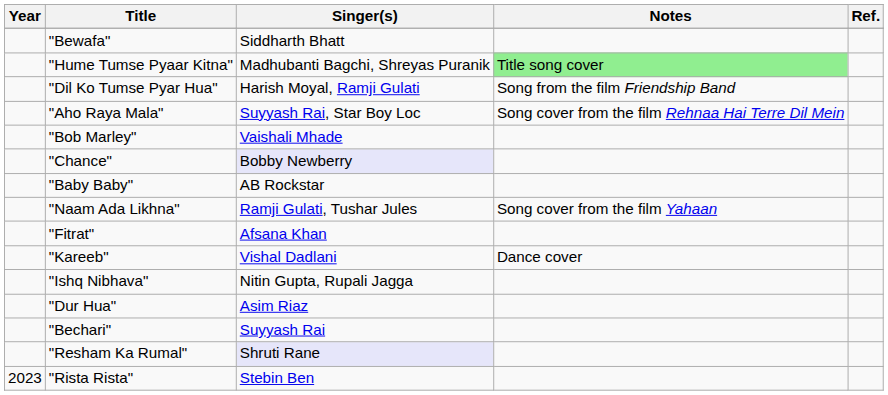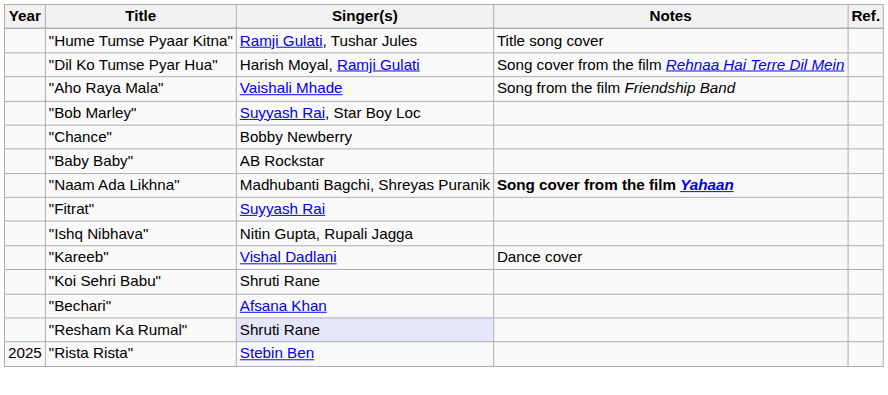- row: "Bewafa" | Siddharth Bhatt
"Hume Tumse Pyaar Kitna" | Singer(s): Madhubanti Bagchi, Shreyas Puranik -> Ramji Gulati, Tushar Jules
"Hume Tumse Pyaar Kitna" | Notes: lightgreen background -> no background
"Dil Ko Tumse Pyar Hua" | Notes: Song from the film Friendship Band -> Song cover from the film Rehnaa Hai Terre Dil Mein
"Aho Raya Mala" | Singer(s): Suyyash Rai, Star Boy Loc -> Vaishali Mhade
"Aho Raya Mala" | Notes: Song cover from the film Rehnaa Hai Terre Dil Mein -> Song from the film Friendship Band
"Bob Marley" | Singer(s): Vaishali Mhade -> Suyyash Rai, Star Boy Loc
"Chance" | Singer(s): lavender background -> no background
"Naam Ada Likhna" | Singer(s): Ramji Gulati, Tushar Jules -> Madhubanti Bagchi, Shreyas Puranik
"Naam Ada Likhna" | Notes: normal -> bold
"Fitrat" | Singer(s): Afsana Khan -> Suyyash Rai
rows swapped: "Kareeb" <-> "Ishq Nibhava"
+ row: "Koi Sehri Babu" | Shruti Rane
- row: "Dur Hua" | Asim Riaz
"Bechari" | Singer(s): Suyyash Rai -> Afsana Khan
"Rista Rista" | Year: 2023 -> 2025
